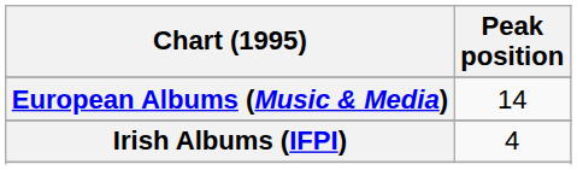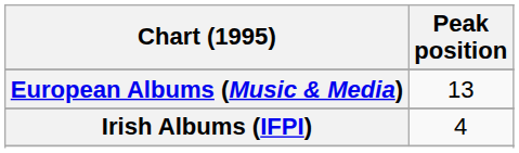European Albums (Music & Media) | Peak position: 14 -> 13
